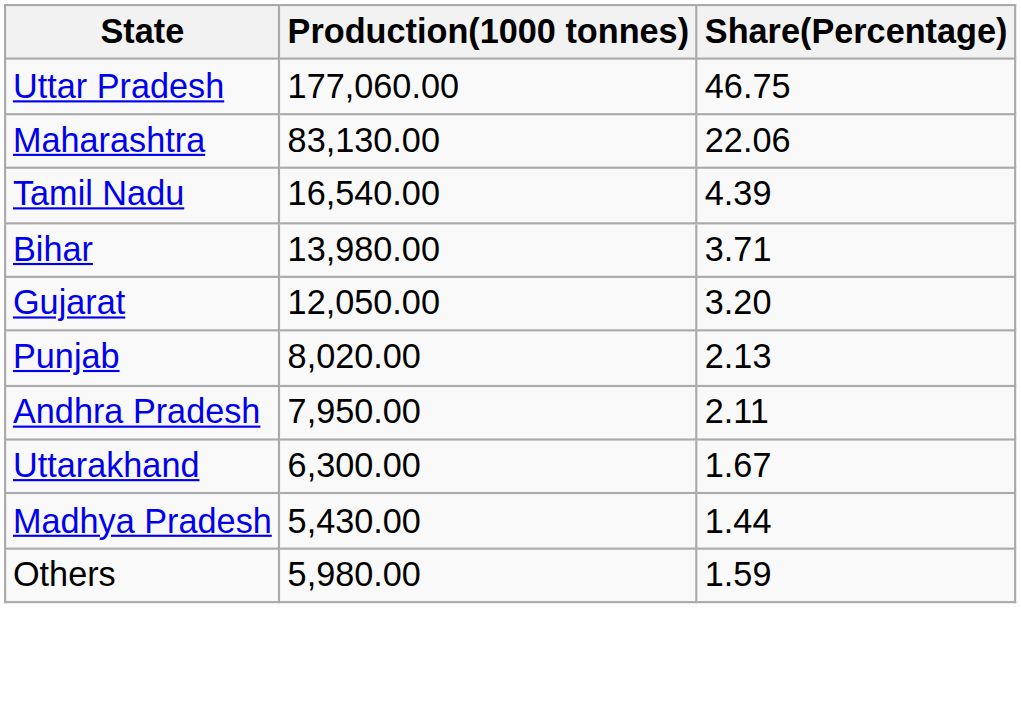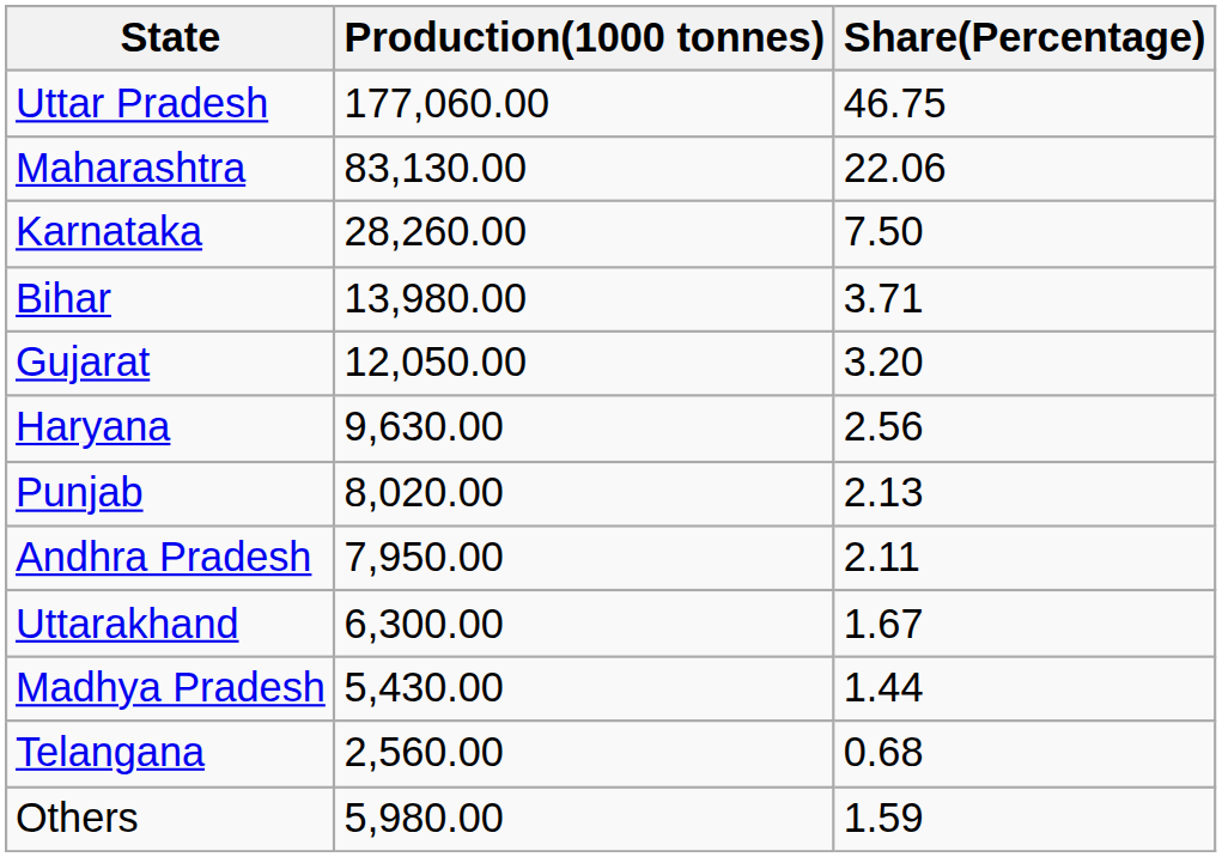+ row: Karnataka | 28,260.00 | 7.50
- row: Tamil Nadu | 16,540.00 | 4.39
+ row: Haryana | 9,630.00 | 2.56
+ row: Telangana | 2,560.00 | 0.68
